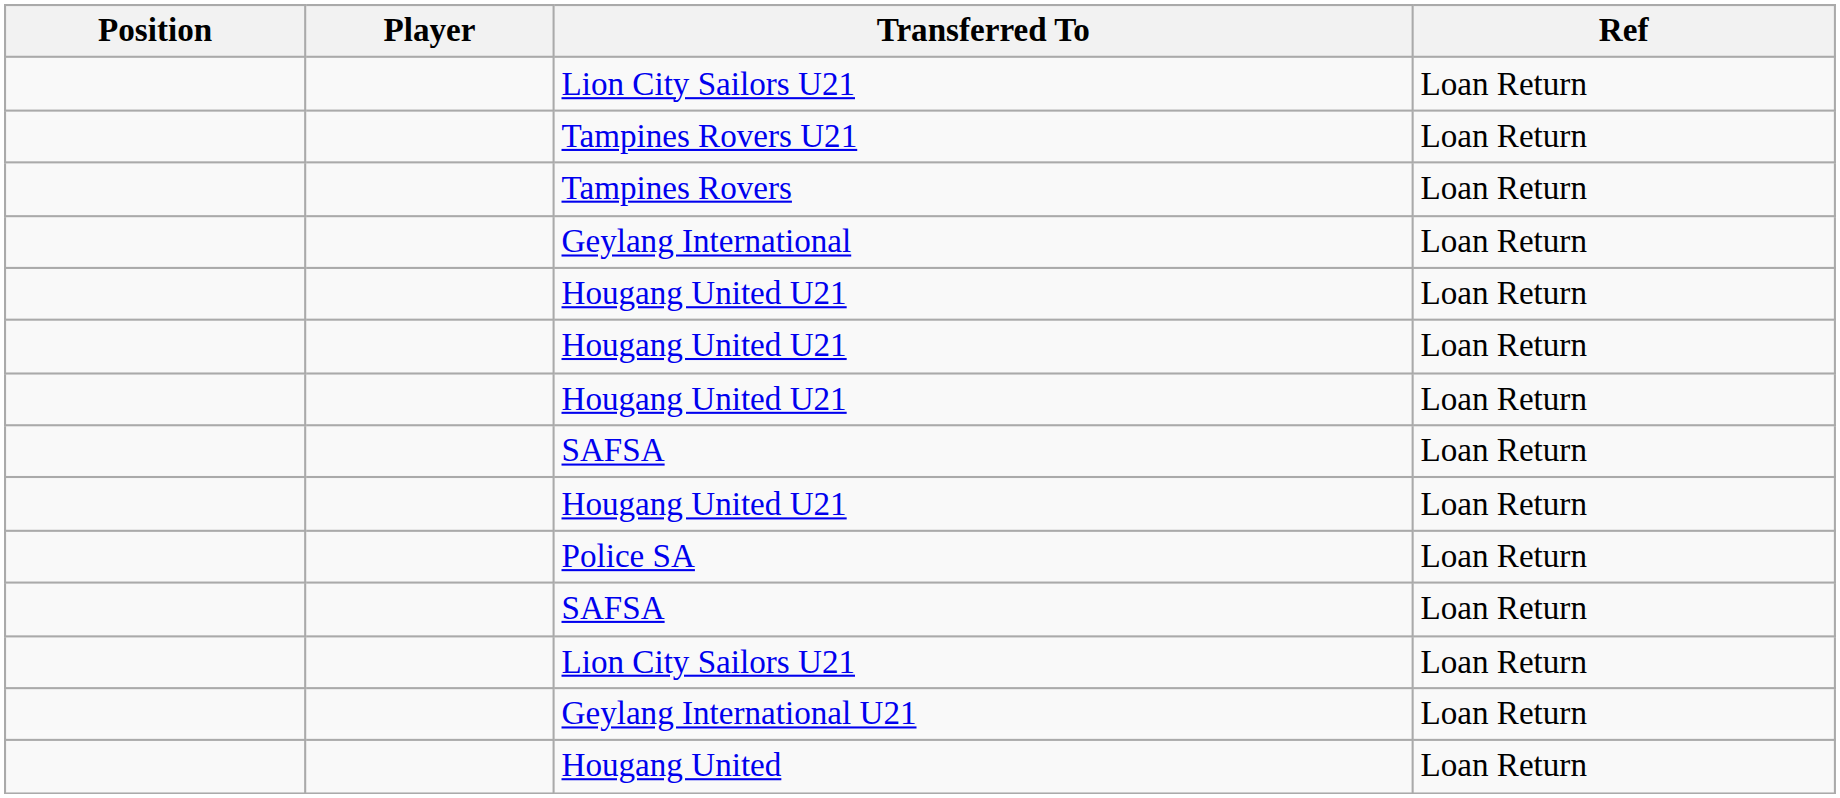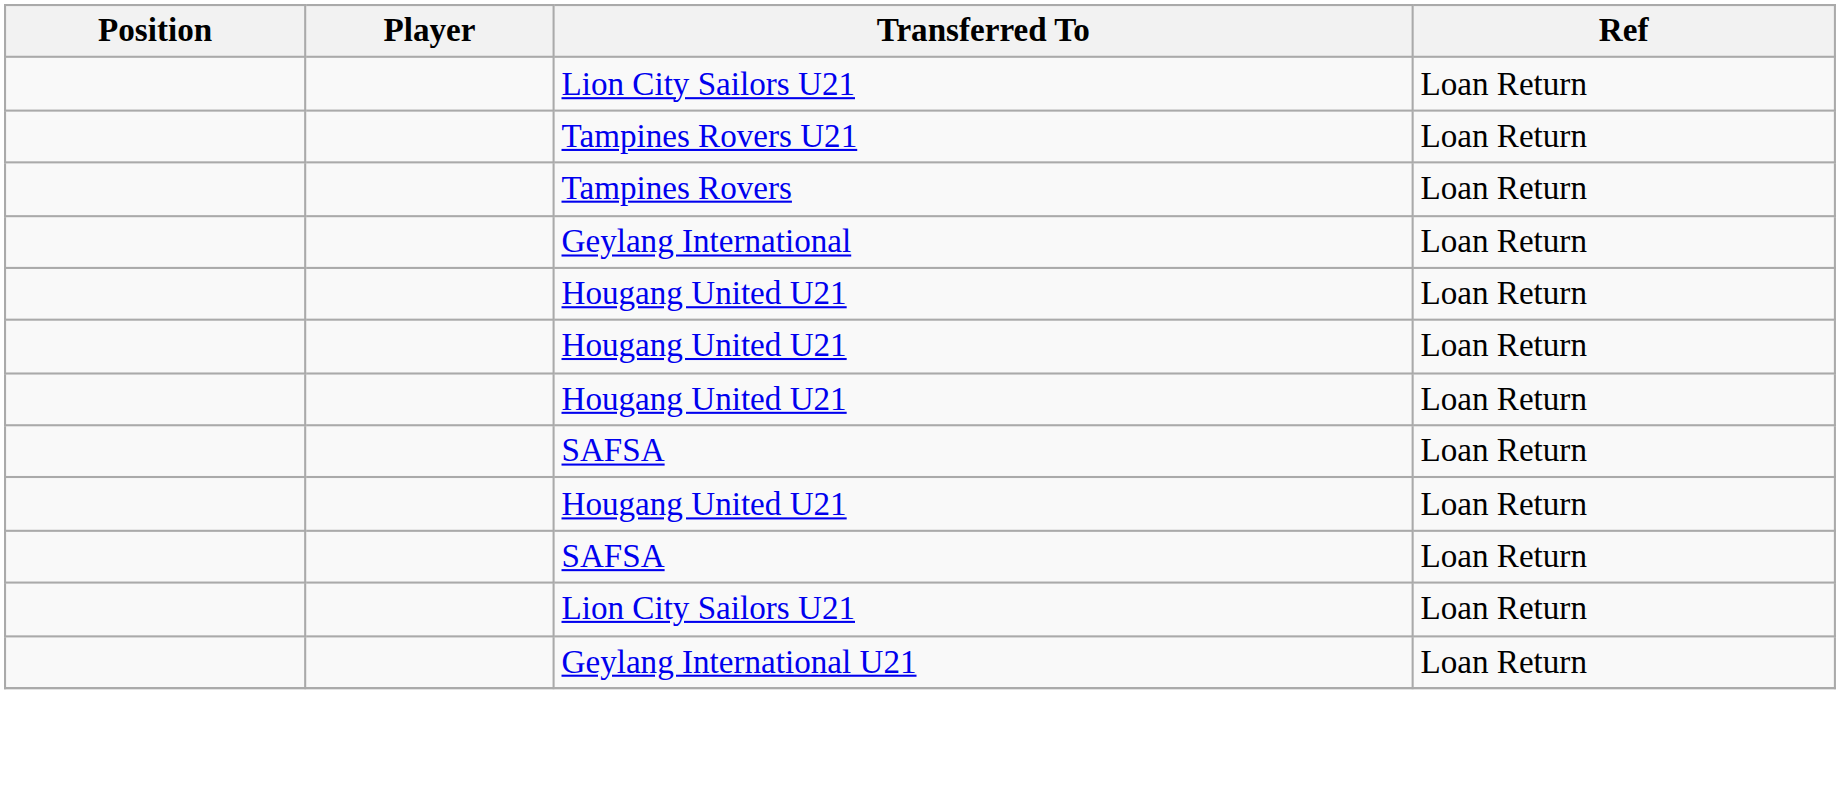- row: Police SA | Loan Return
- row: Hougang United | Loan Return
